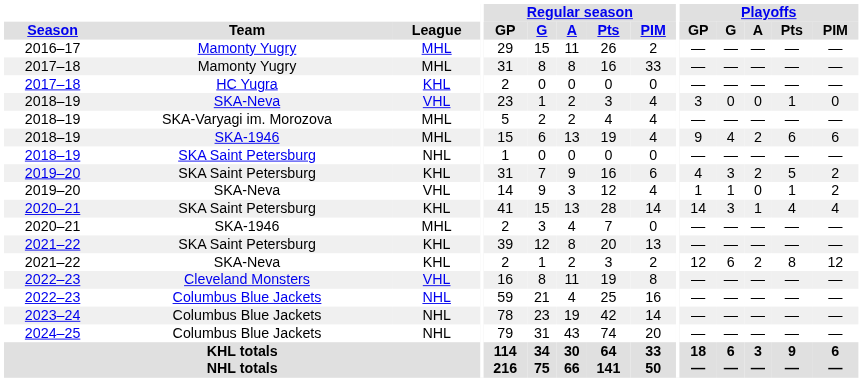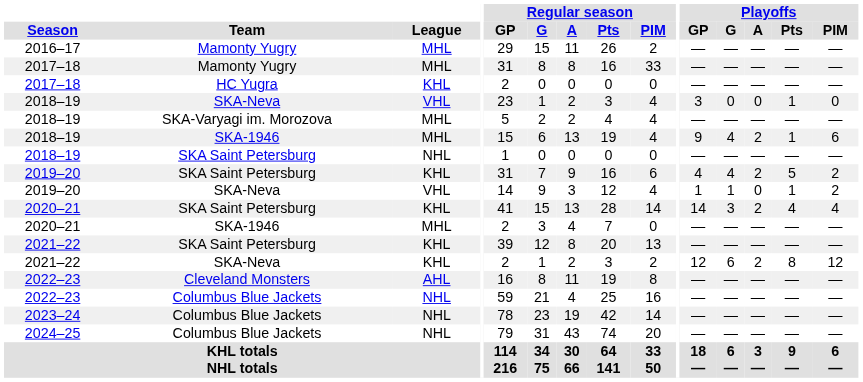2018–19 / SKA-1946 | Playoffs / Pts: 6 -> 1
2019–20 / SKA Saint Petersburg | Playoffs / G: 3 -> 4
2020–21 / SKA Saint Petersburg | Playoffs / A: 1 -> 2
2022–23 / Cleveland Monsters | League: VHL -> AHL
